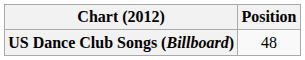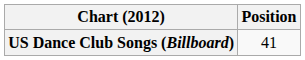US Dance Club Songs (Billboard) | Position: 48 -> 41
